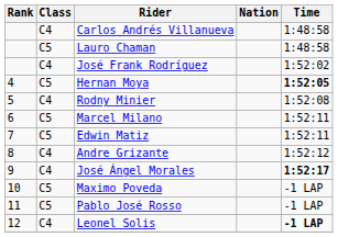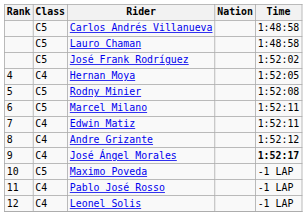Carlos Andrés Villanueva | Class: C4 -> C5
José Frank Rodríguez | Class: C4 -> C5
Hernan Moya | Class: C5 -> C4
Hernan Moya | Time: bold -> normal
Rodny Minier | Class: C4 -> C5
Edwin Matiz | Class: C5 -> C4
Pablo José Rosso | Class: C5 -> C4
Leonel Solis | Time: bold -> normal
